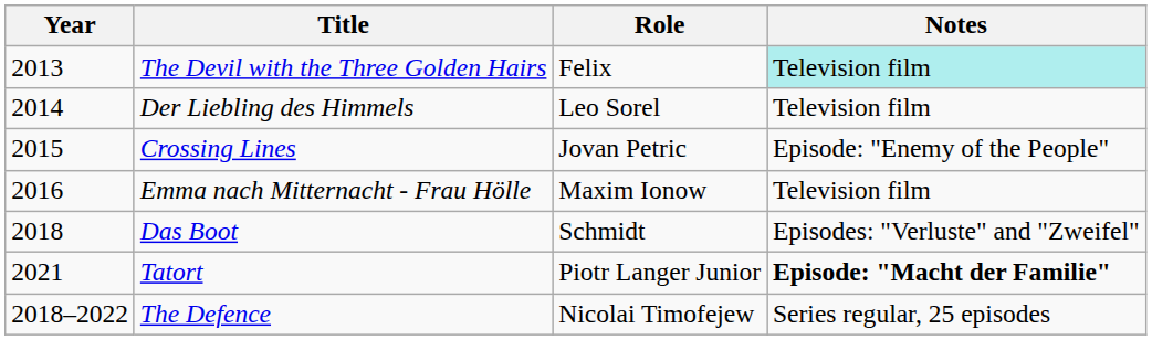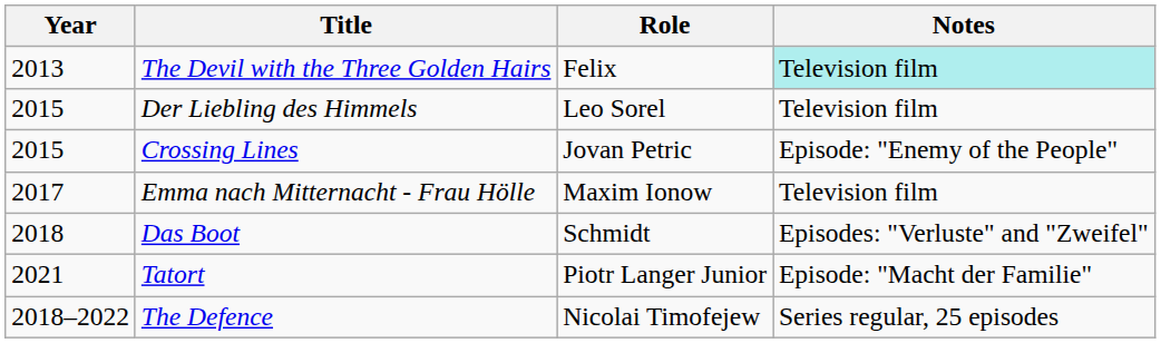Der Liebling des Himmels | Year: 2014 -> 2015
Emma nach Mitternacht - Frau Hölle | Year: 2016 -> 2017
Tatort | Notes: bold -> normal
